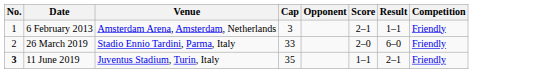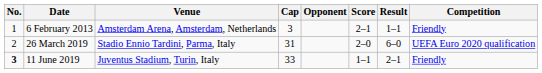26 March 2019 | Cap: 33 -> 31
26 March 2019 | Competition: Friendly -> UEFA Euro 2020 qualification
11 June 2019 | Cap: 35 -> 33
